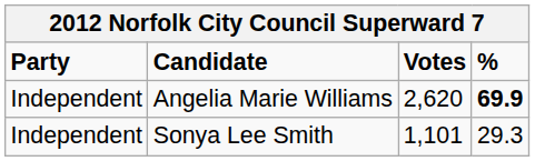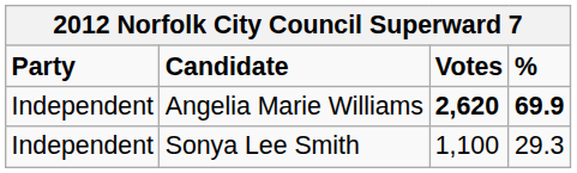Angelia Marie Williams | Votes: normal -> bold
Sonya Lee Smith | Votes: 1,101 -> 1,100
